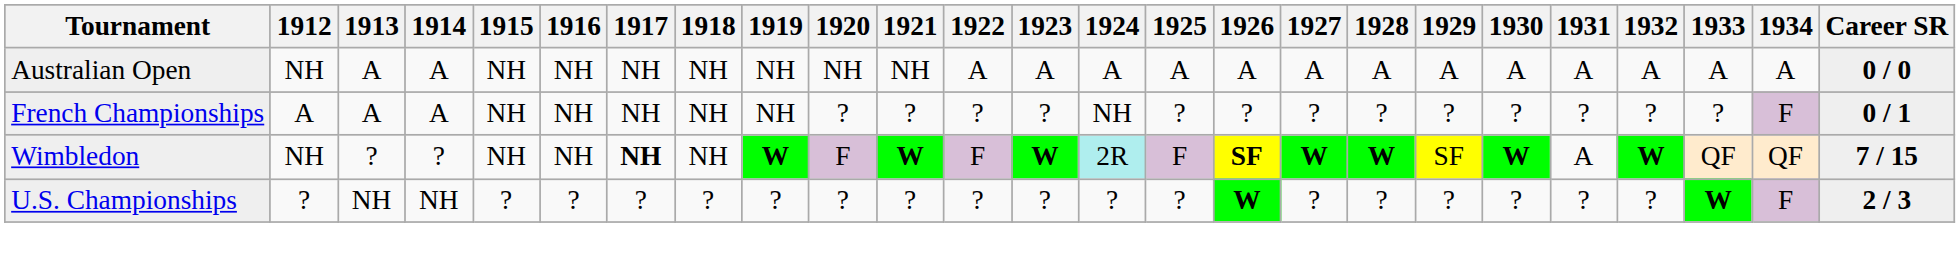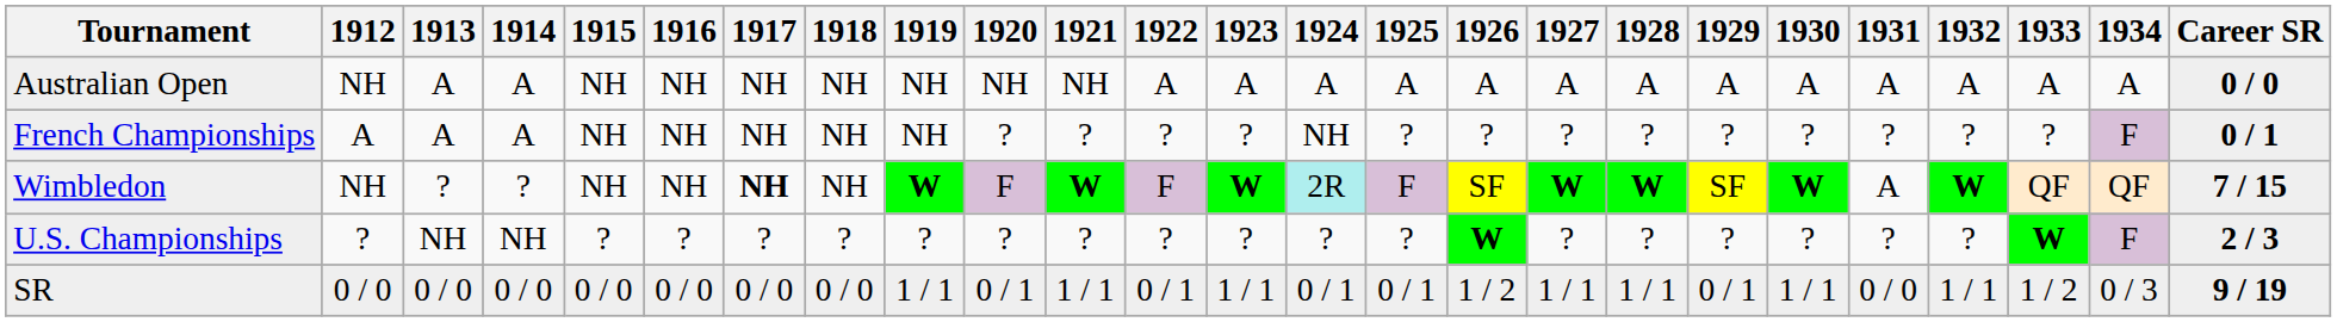Wimbledon | 1926: bold -> normal
+ row: SR | 0 / 0 | 0 / 0 | 0 / 0 | 0 / 0 | 0 / 0 | 0 / 0 | 0 / 0 | 1 / 1 | 0 / 1 | 1 / 1 | 0 / 1 | 1 / 1 | 0 / 1 | 0 / 1 | 1 / 2 | 1 / 1 | 1 / 1 | 0 / 1 | 1 / 1 | 0 / 0 | 1 / 1 | 1 / 2 | 0 / 3 | 9 / 19
